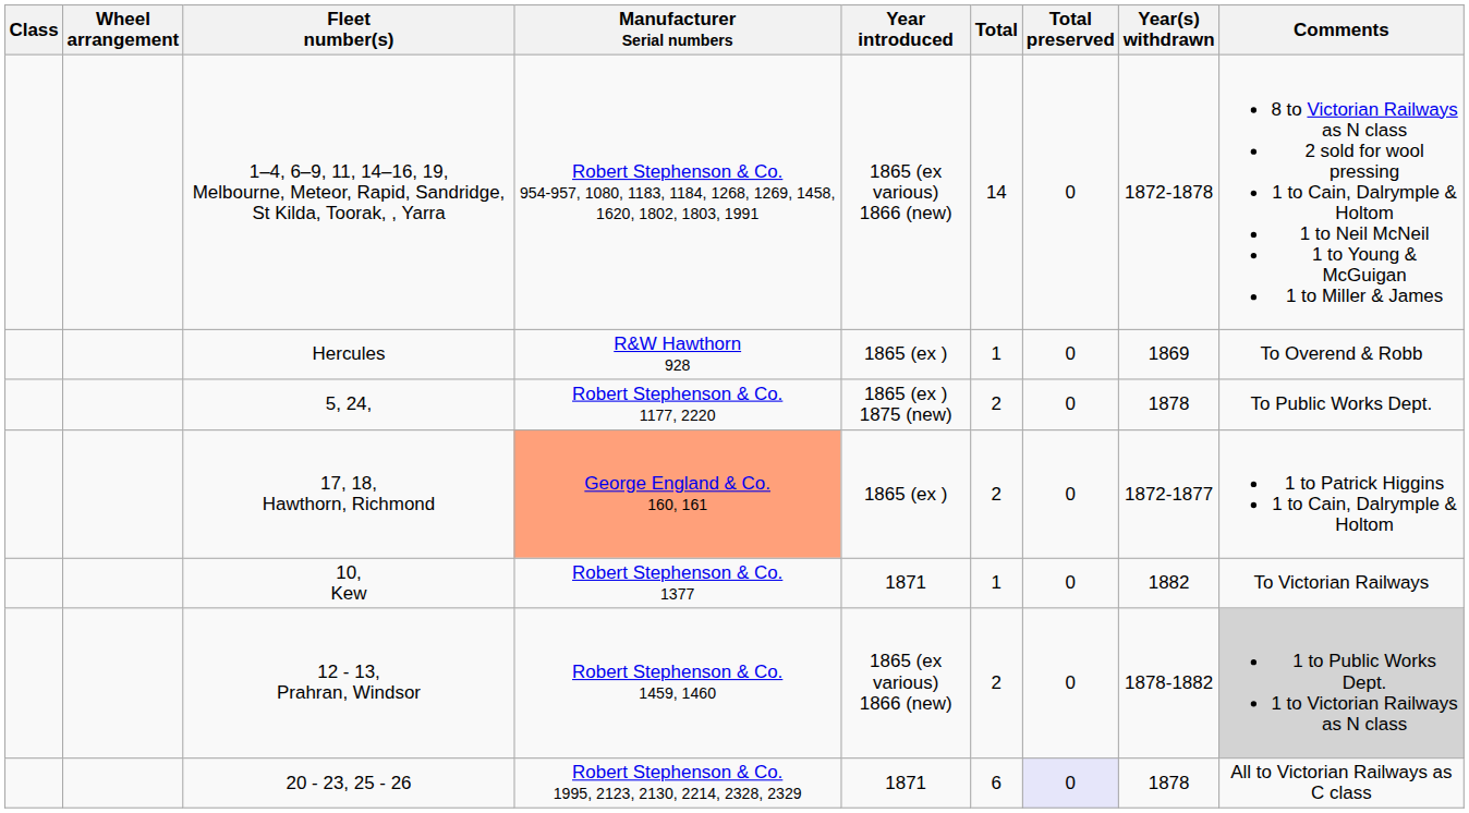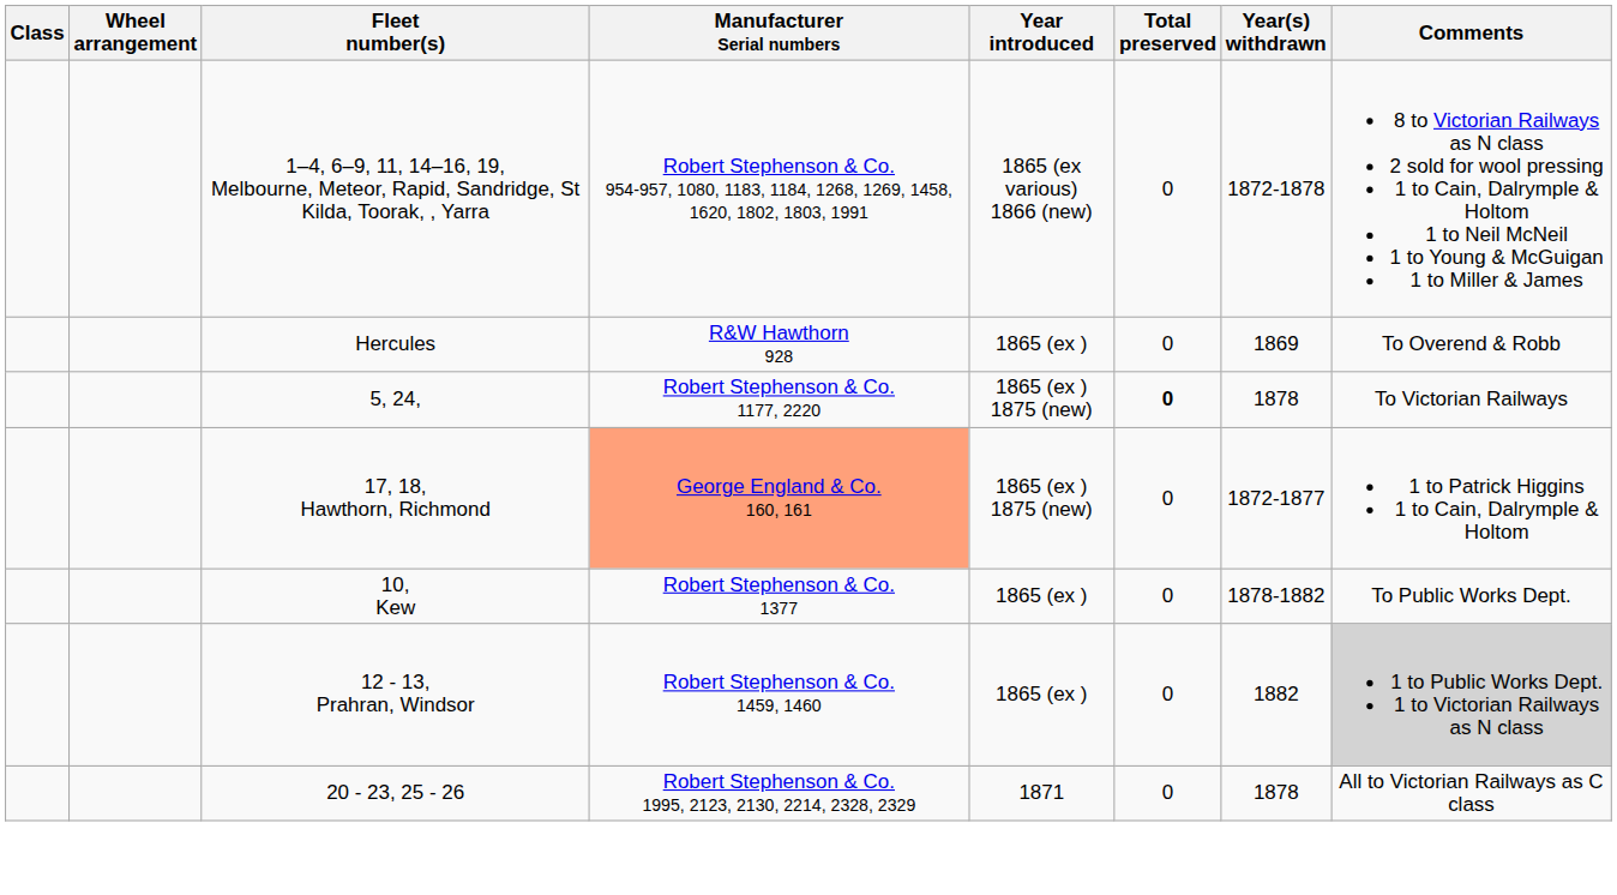- column: Total | 14 | 1 | 2 | 2 | 1 | 2 | 6
5, 24, | Total preserved: normal -> bold
5, 24, | Comments: To Public Works Dept. -> To Victorian Railways
17, 18, Hawthorn, Richmond | Year introduced: 1865 (ex ) -> 1865 (ex ) 1875 (new)
10, Kew | Year introduced: 1871 -> 1865 (ex )
10, Kew | Year(s) withdrawn: 1882 -> 1878-1882
10, Kew | Comments: To Victorian Railways -> To Public Works Dept.
12 - 13, Prahran, Windsor | Year introduced: 1865 (ex various) 1866 (new) -> 1865 (ex )
12 - 13, Prahran, Windsor | Year(s) withdrawn: 1878-1882 -> 1882
20 - 23, 25 - 26 | Total preserved: lavender background -> no background
